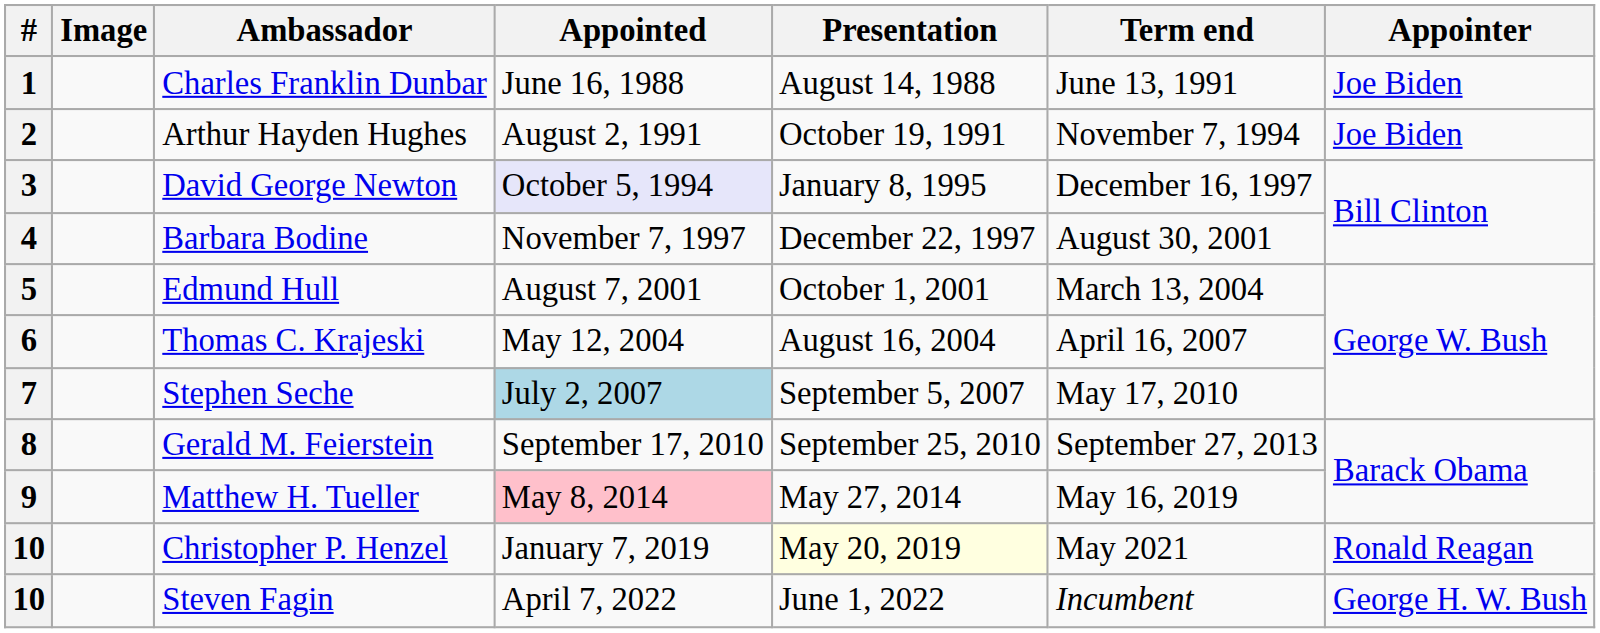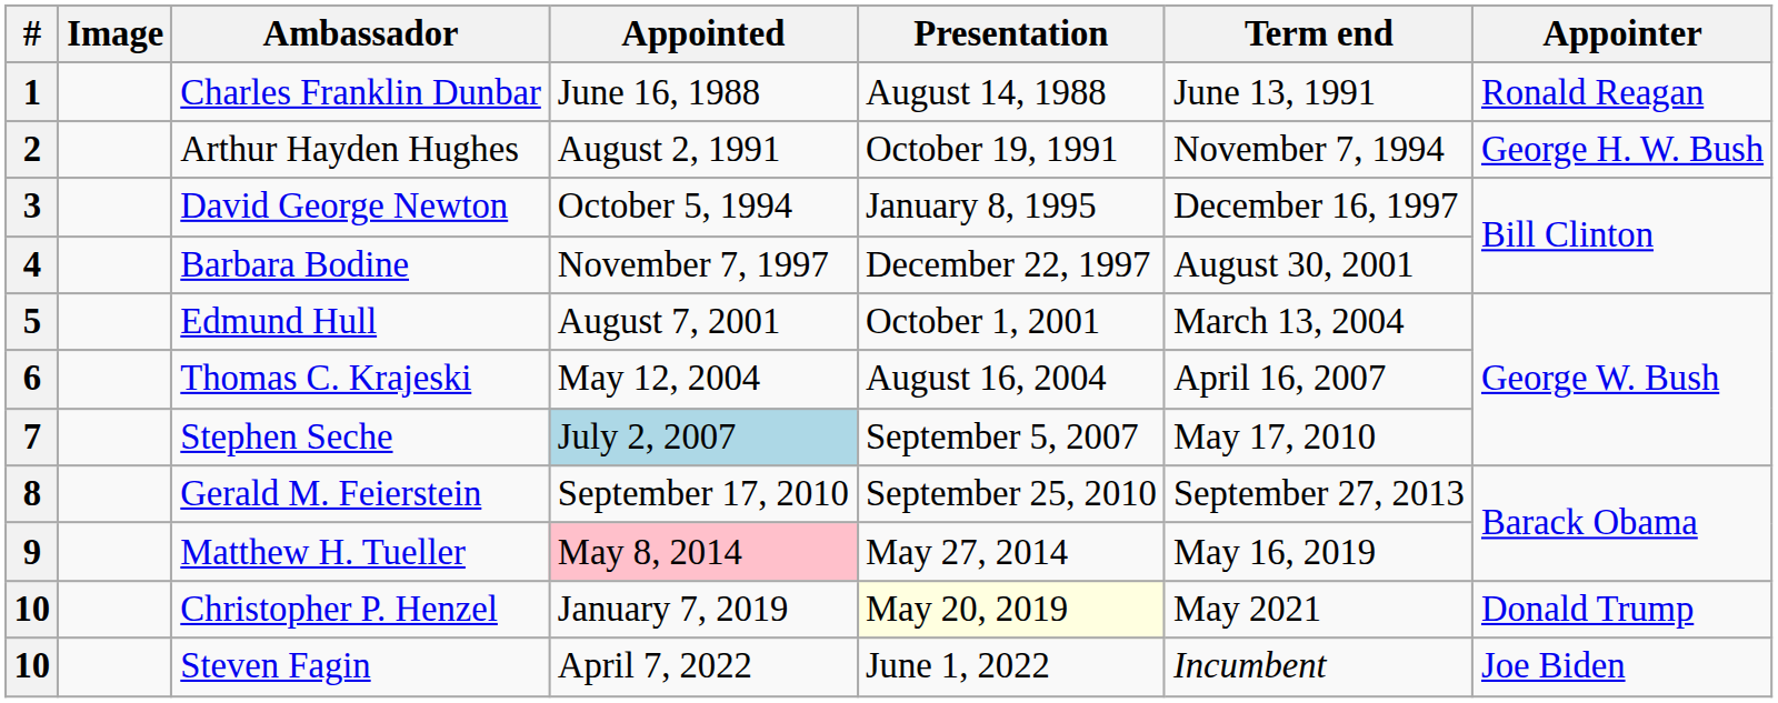1 | Appointer: Joe Biden -> Ronald Reagan
2 | Appointer: Joe Biden -> George H. W. Bush
3 | Appointed: lavender background -> no background
10 / Christopher P. Henzel | Appointer: Ronald Reagan -> Donald Trump
10 / Steven Fagin | Appointer: George H. W. Bush -> Joe Biden
